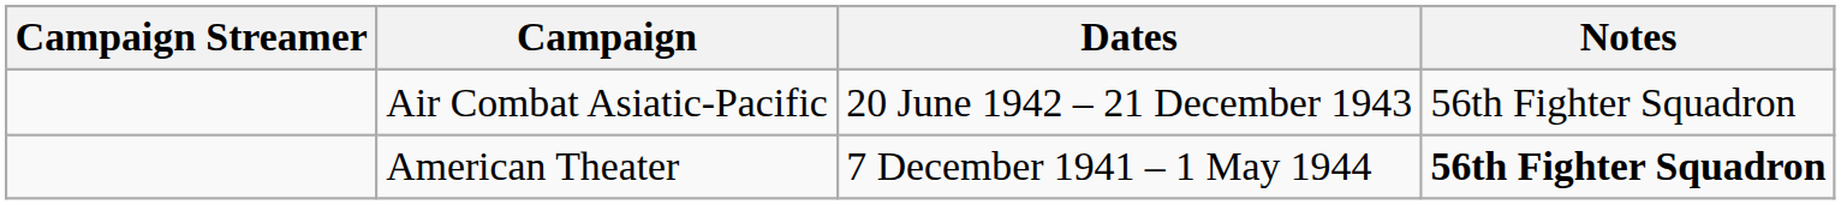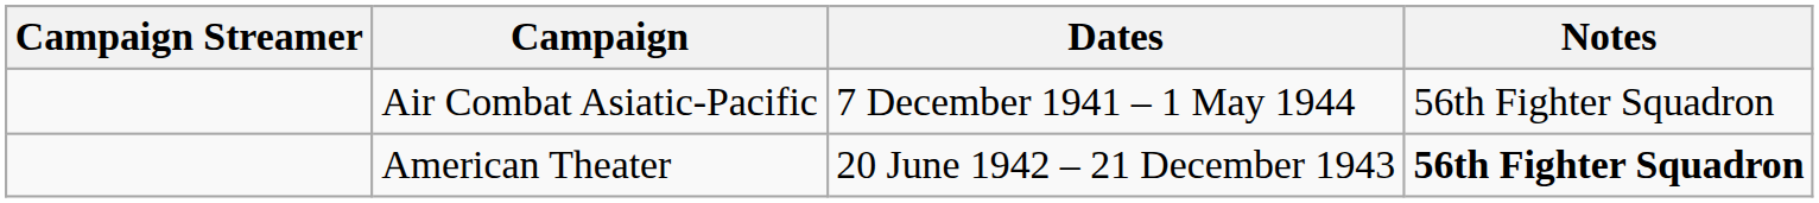Air Combat Asiatic-Pacific | Dates: 20 June 1942 – 21 December 1943 -> 7 December 1941 – 1 May 1944
American Theater | Dates: 7 December 1941 – 1 May 1944 -> 20 June 1942 – 21 December 1943
